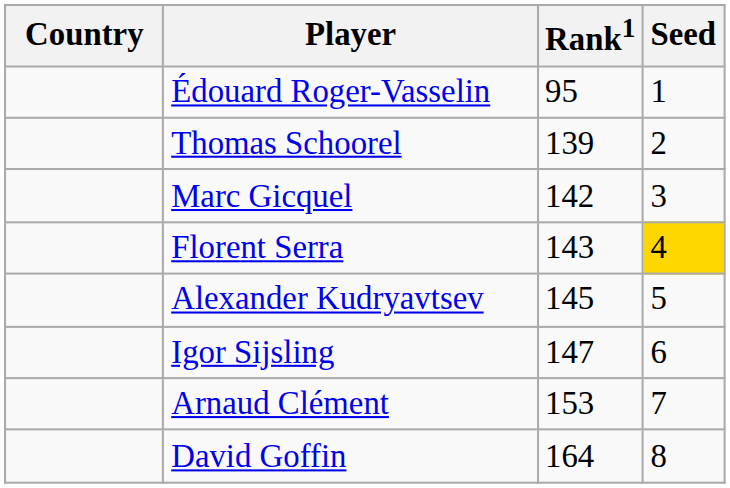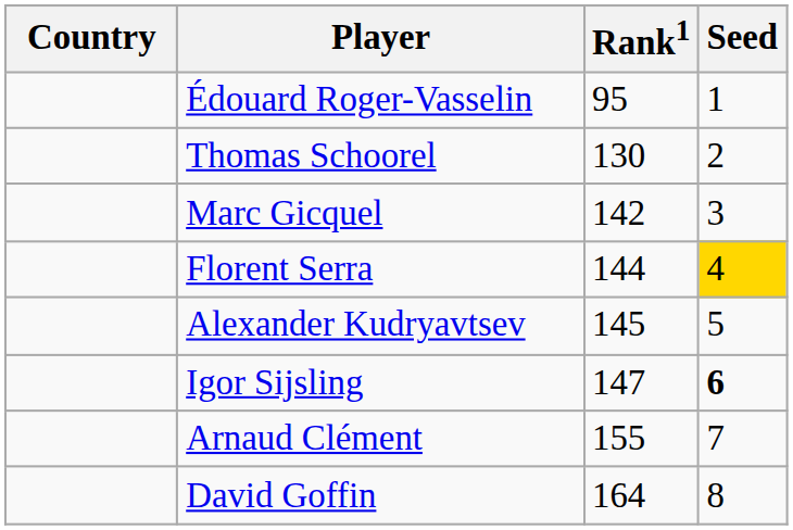Thomas Schoorel | Rank1: 139 -> 130
Florent Serra | Rank1: 143 -> 144
Igor Sijsling | Seed: normal -> bold
Arnaud Clément | Rank1: 153 -> 155
